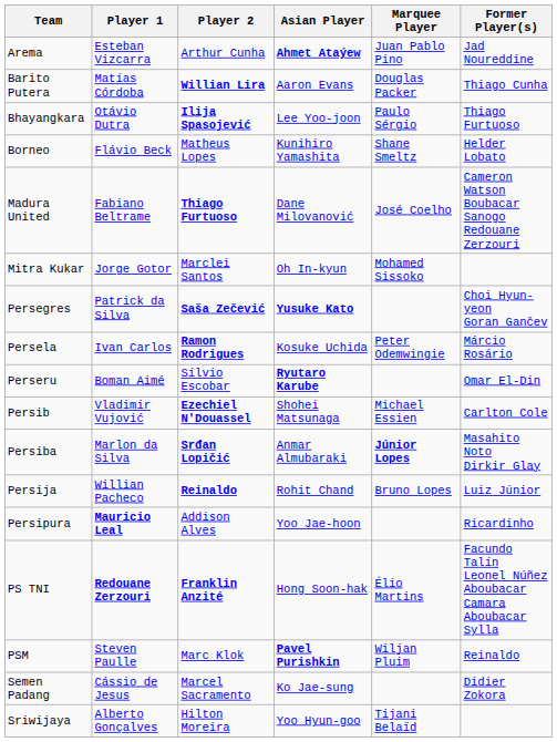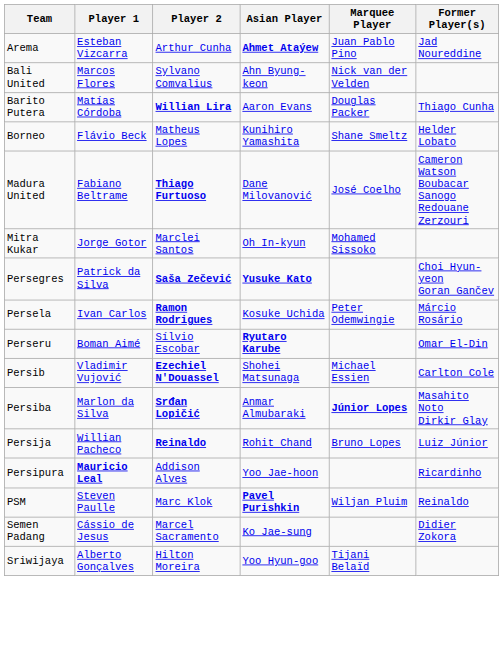+ row: Bali United | Marcos Flores | Sylvano Comvalius | Ahn Byung-keon | Nick van der Velden
- row: Bhayangkara | Otávio Dutra | Ilija Spasojević | Lee Yoo-joon | Paulo Sérgio | Thiago Furtuoso
- row: PS TNI | Redouane Zerzouri | Franklin Anzité | Hong Soon-hak | Élio Martins | Facundo Talín Leonel Núñez Aboubacar Camara Aboubacar Sylla
